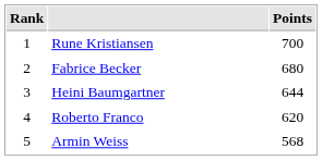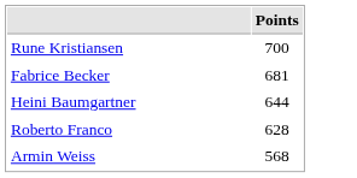- column: Rank | 1 | 2 | 3 | 4 | 5
Fabrice Becker | Points: 680 -> 681
Roberto Franco | Points: 620 -> 628
